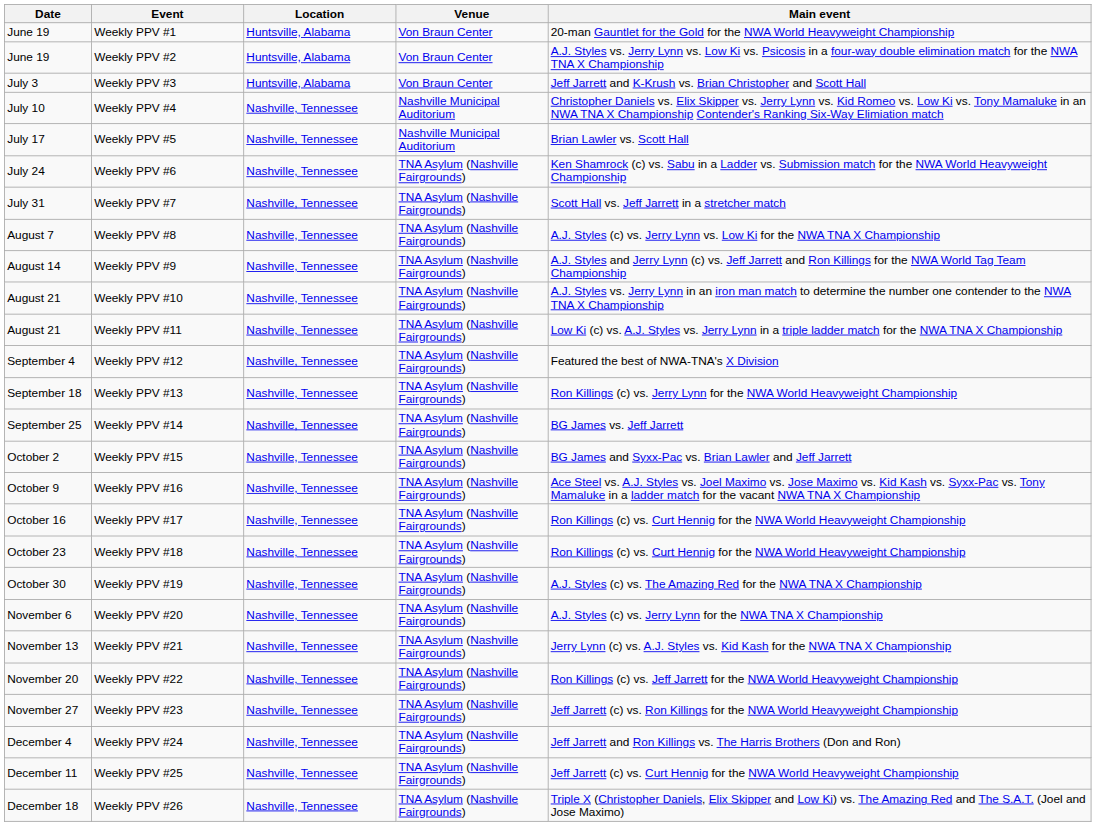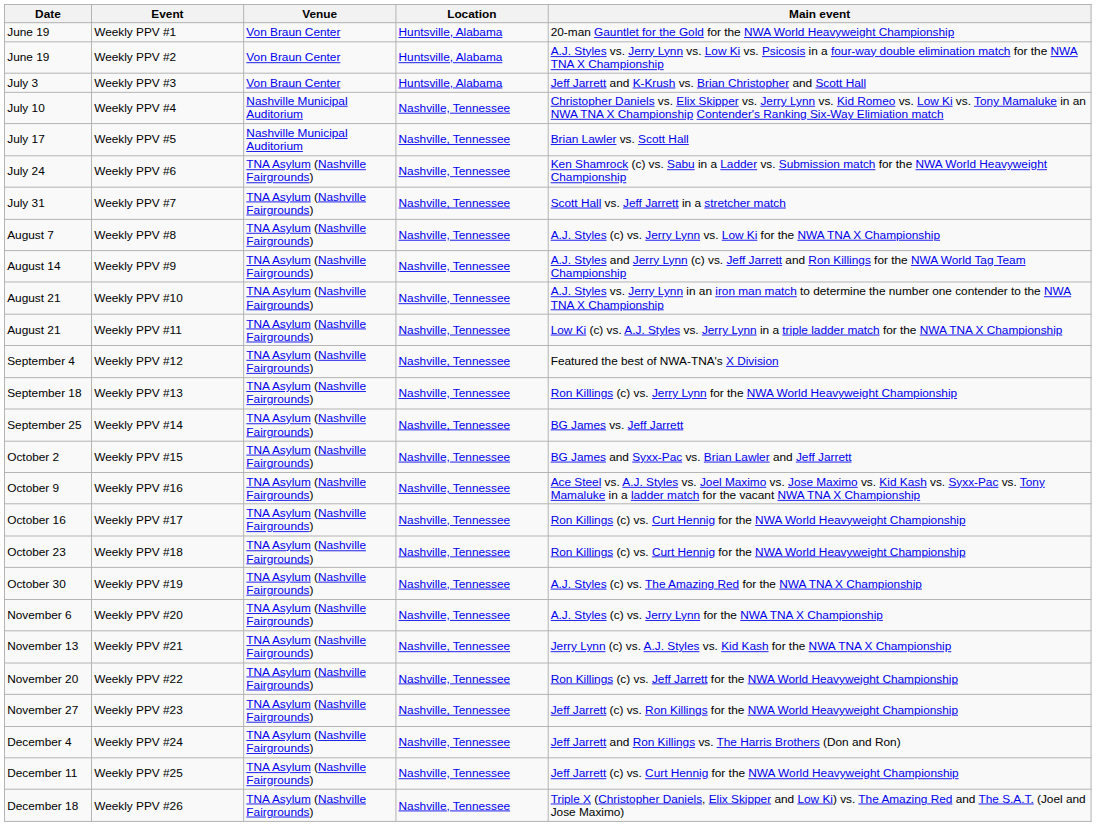columns swapped: Venue <-> Location
